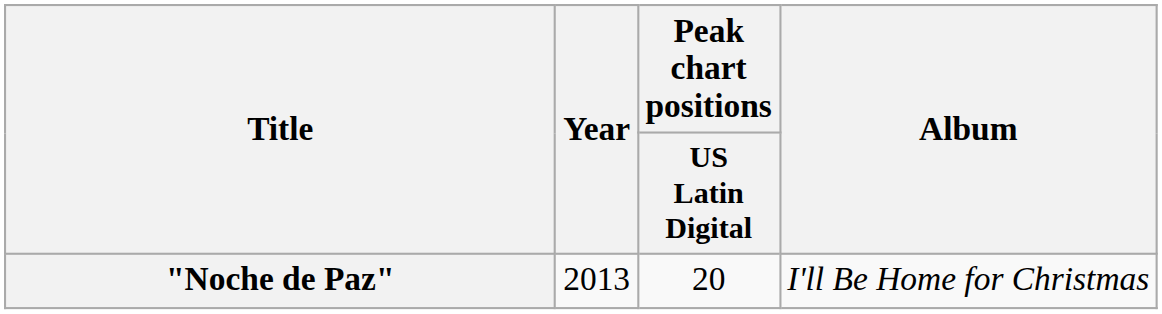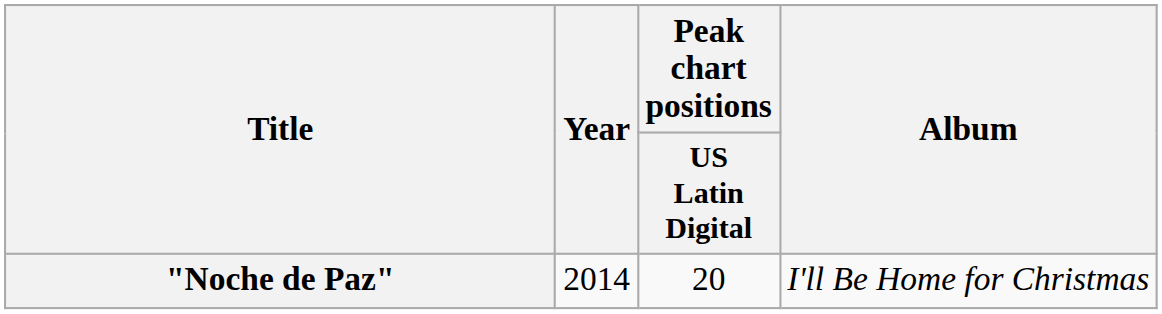"Noche de Paz" | Year: 2013 -> 2014
